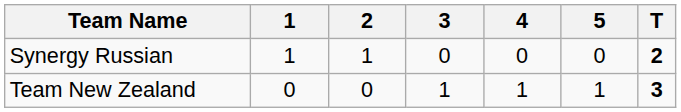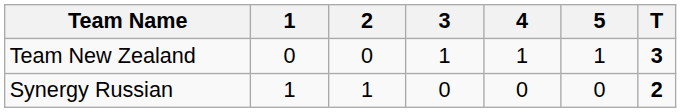rows swapped: Team New Zealand <-> Synergy Russian
